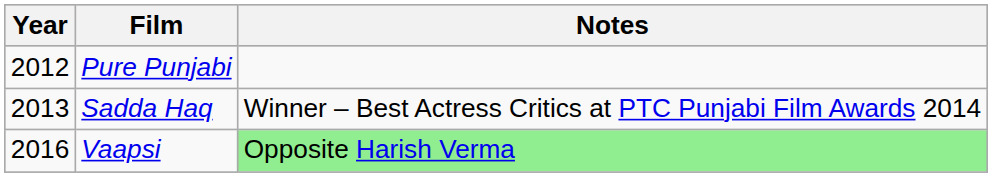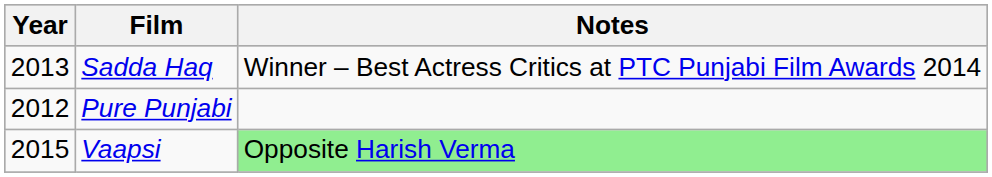rows swapped: Pure Punjabi <-> Sadda Haq
Vaapsi | Year: 2016 -> 2015
